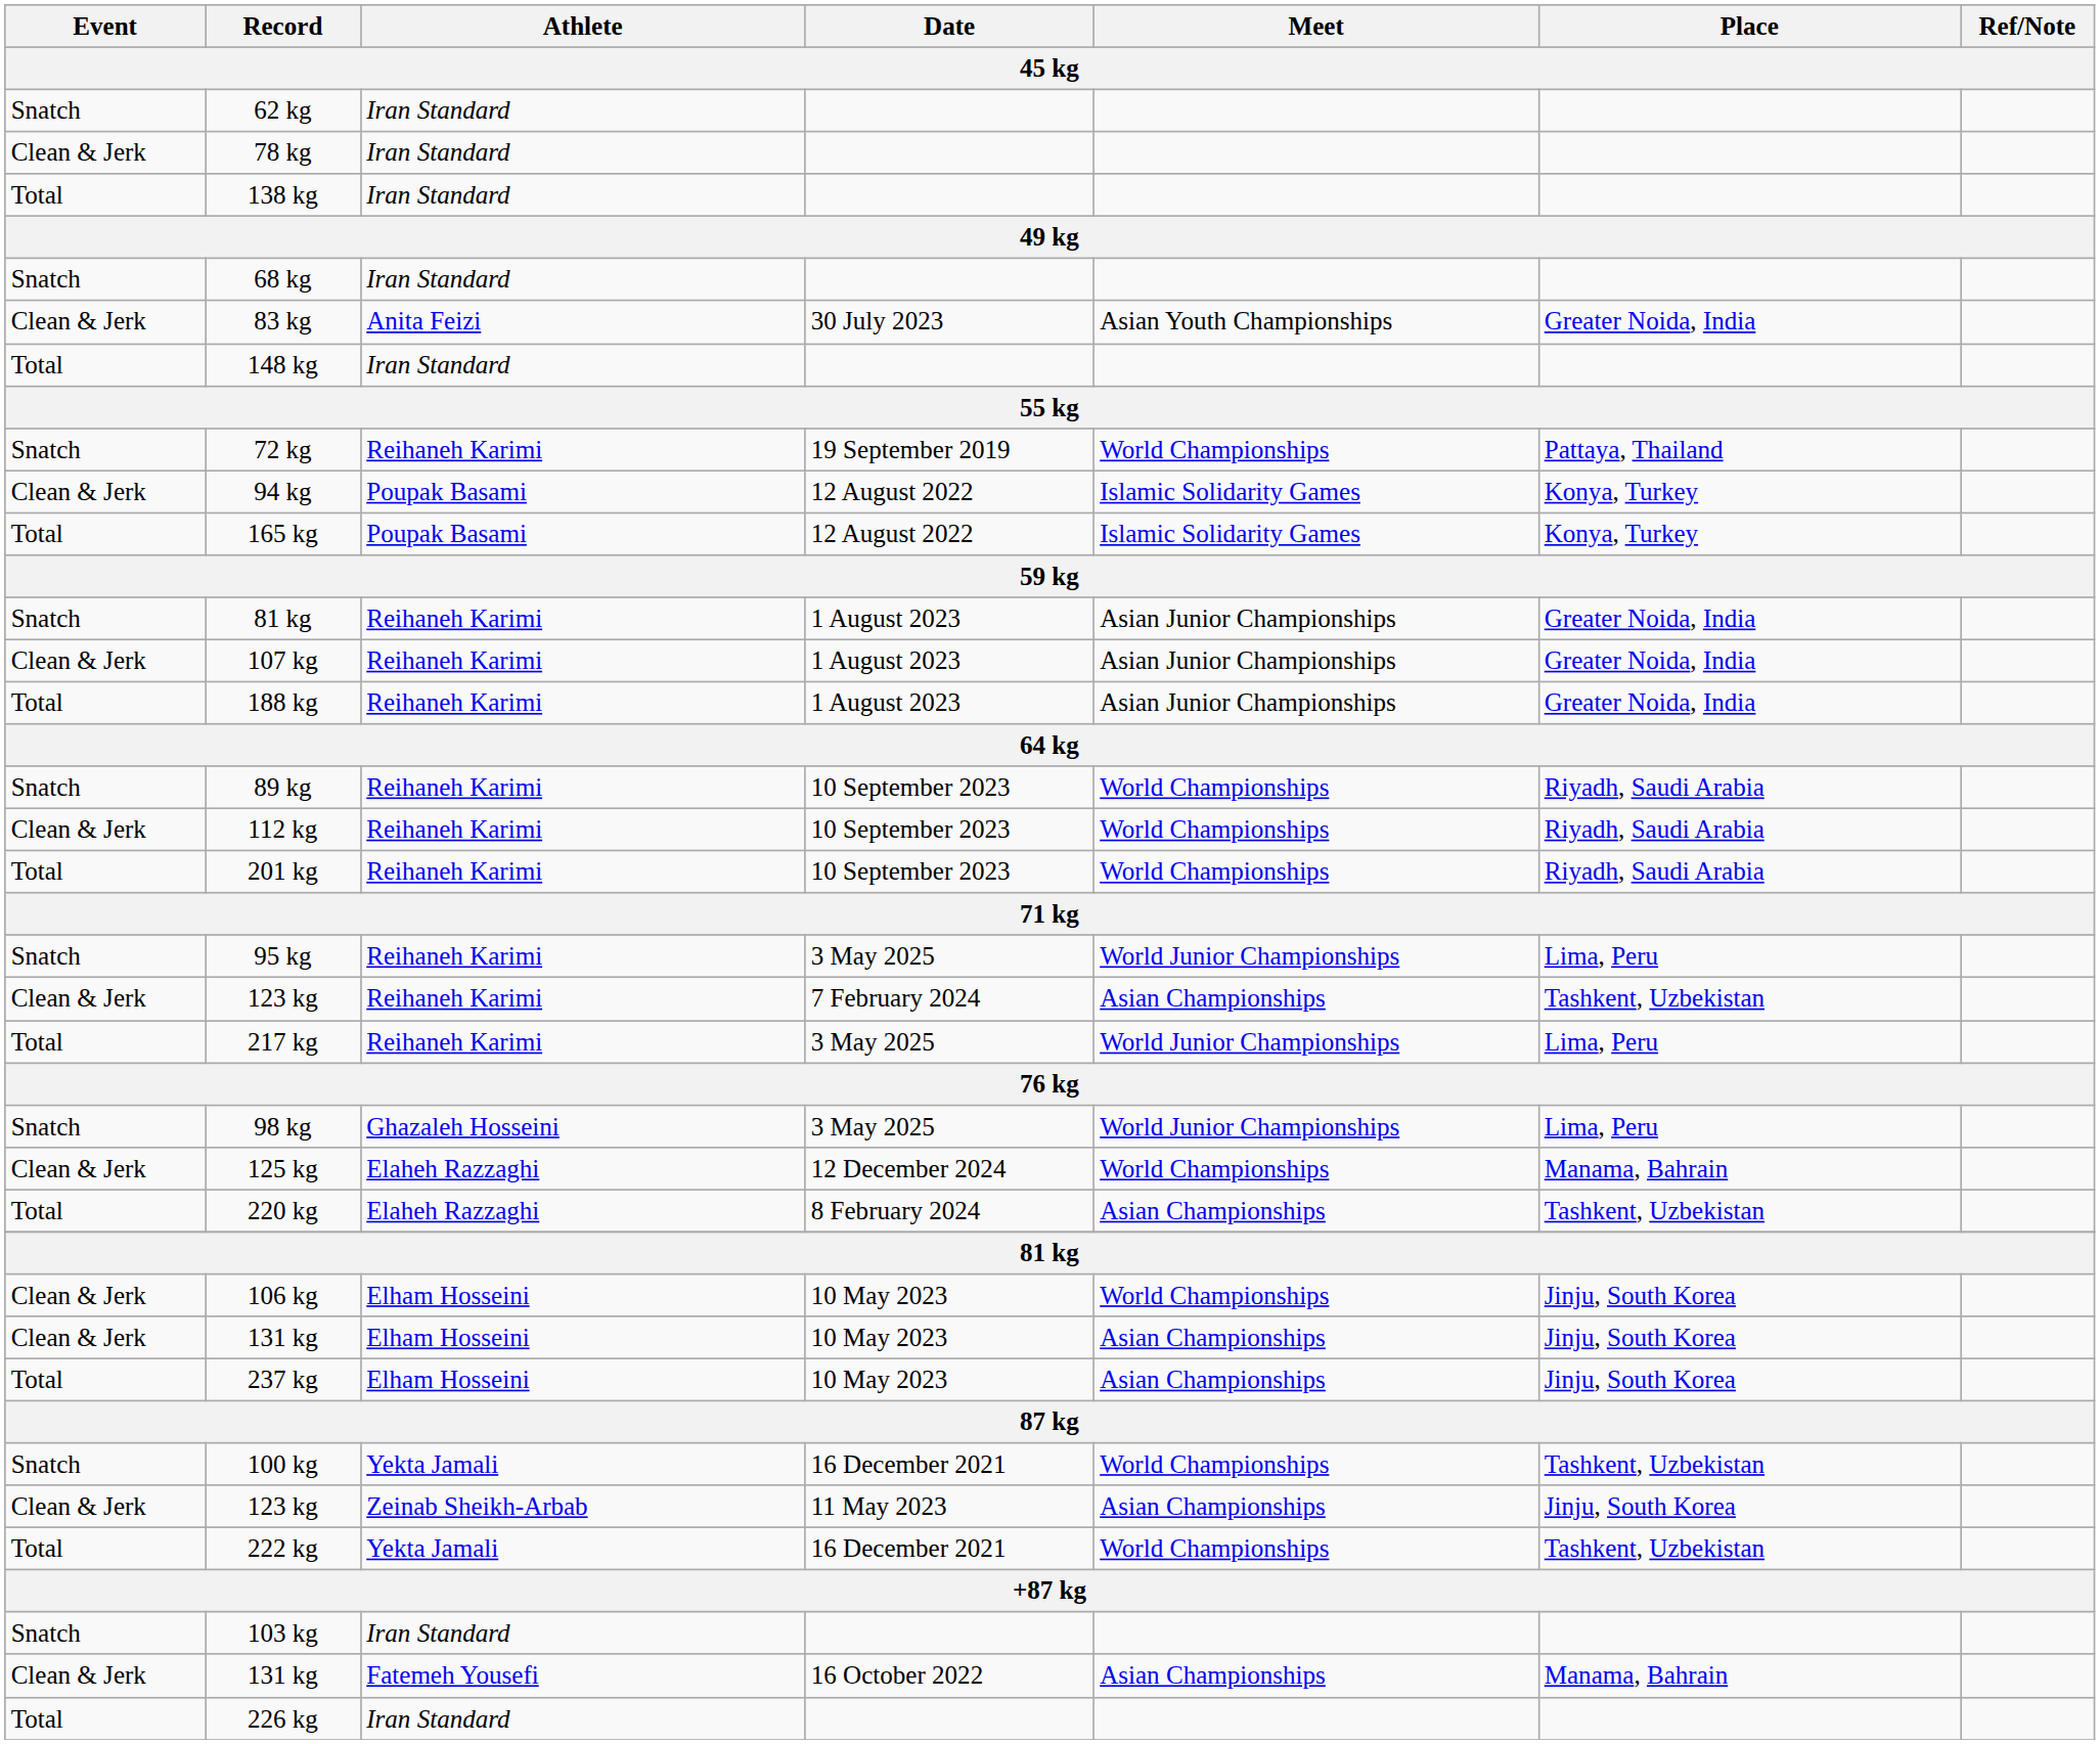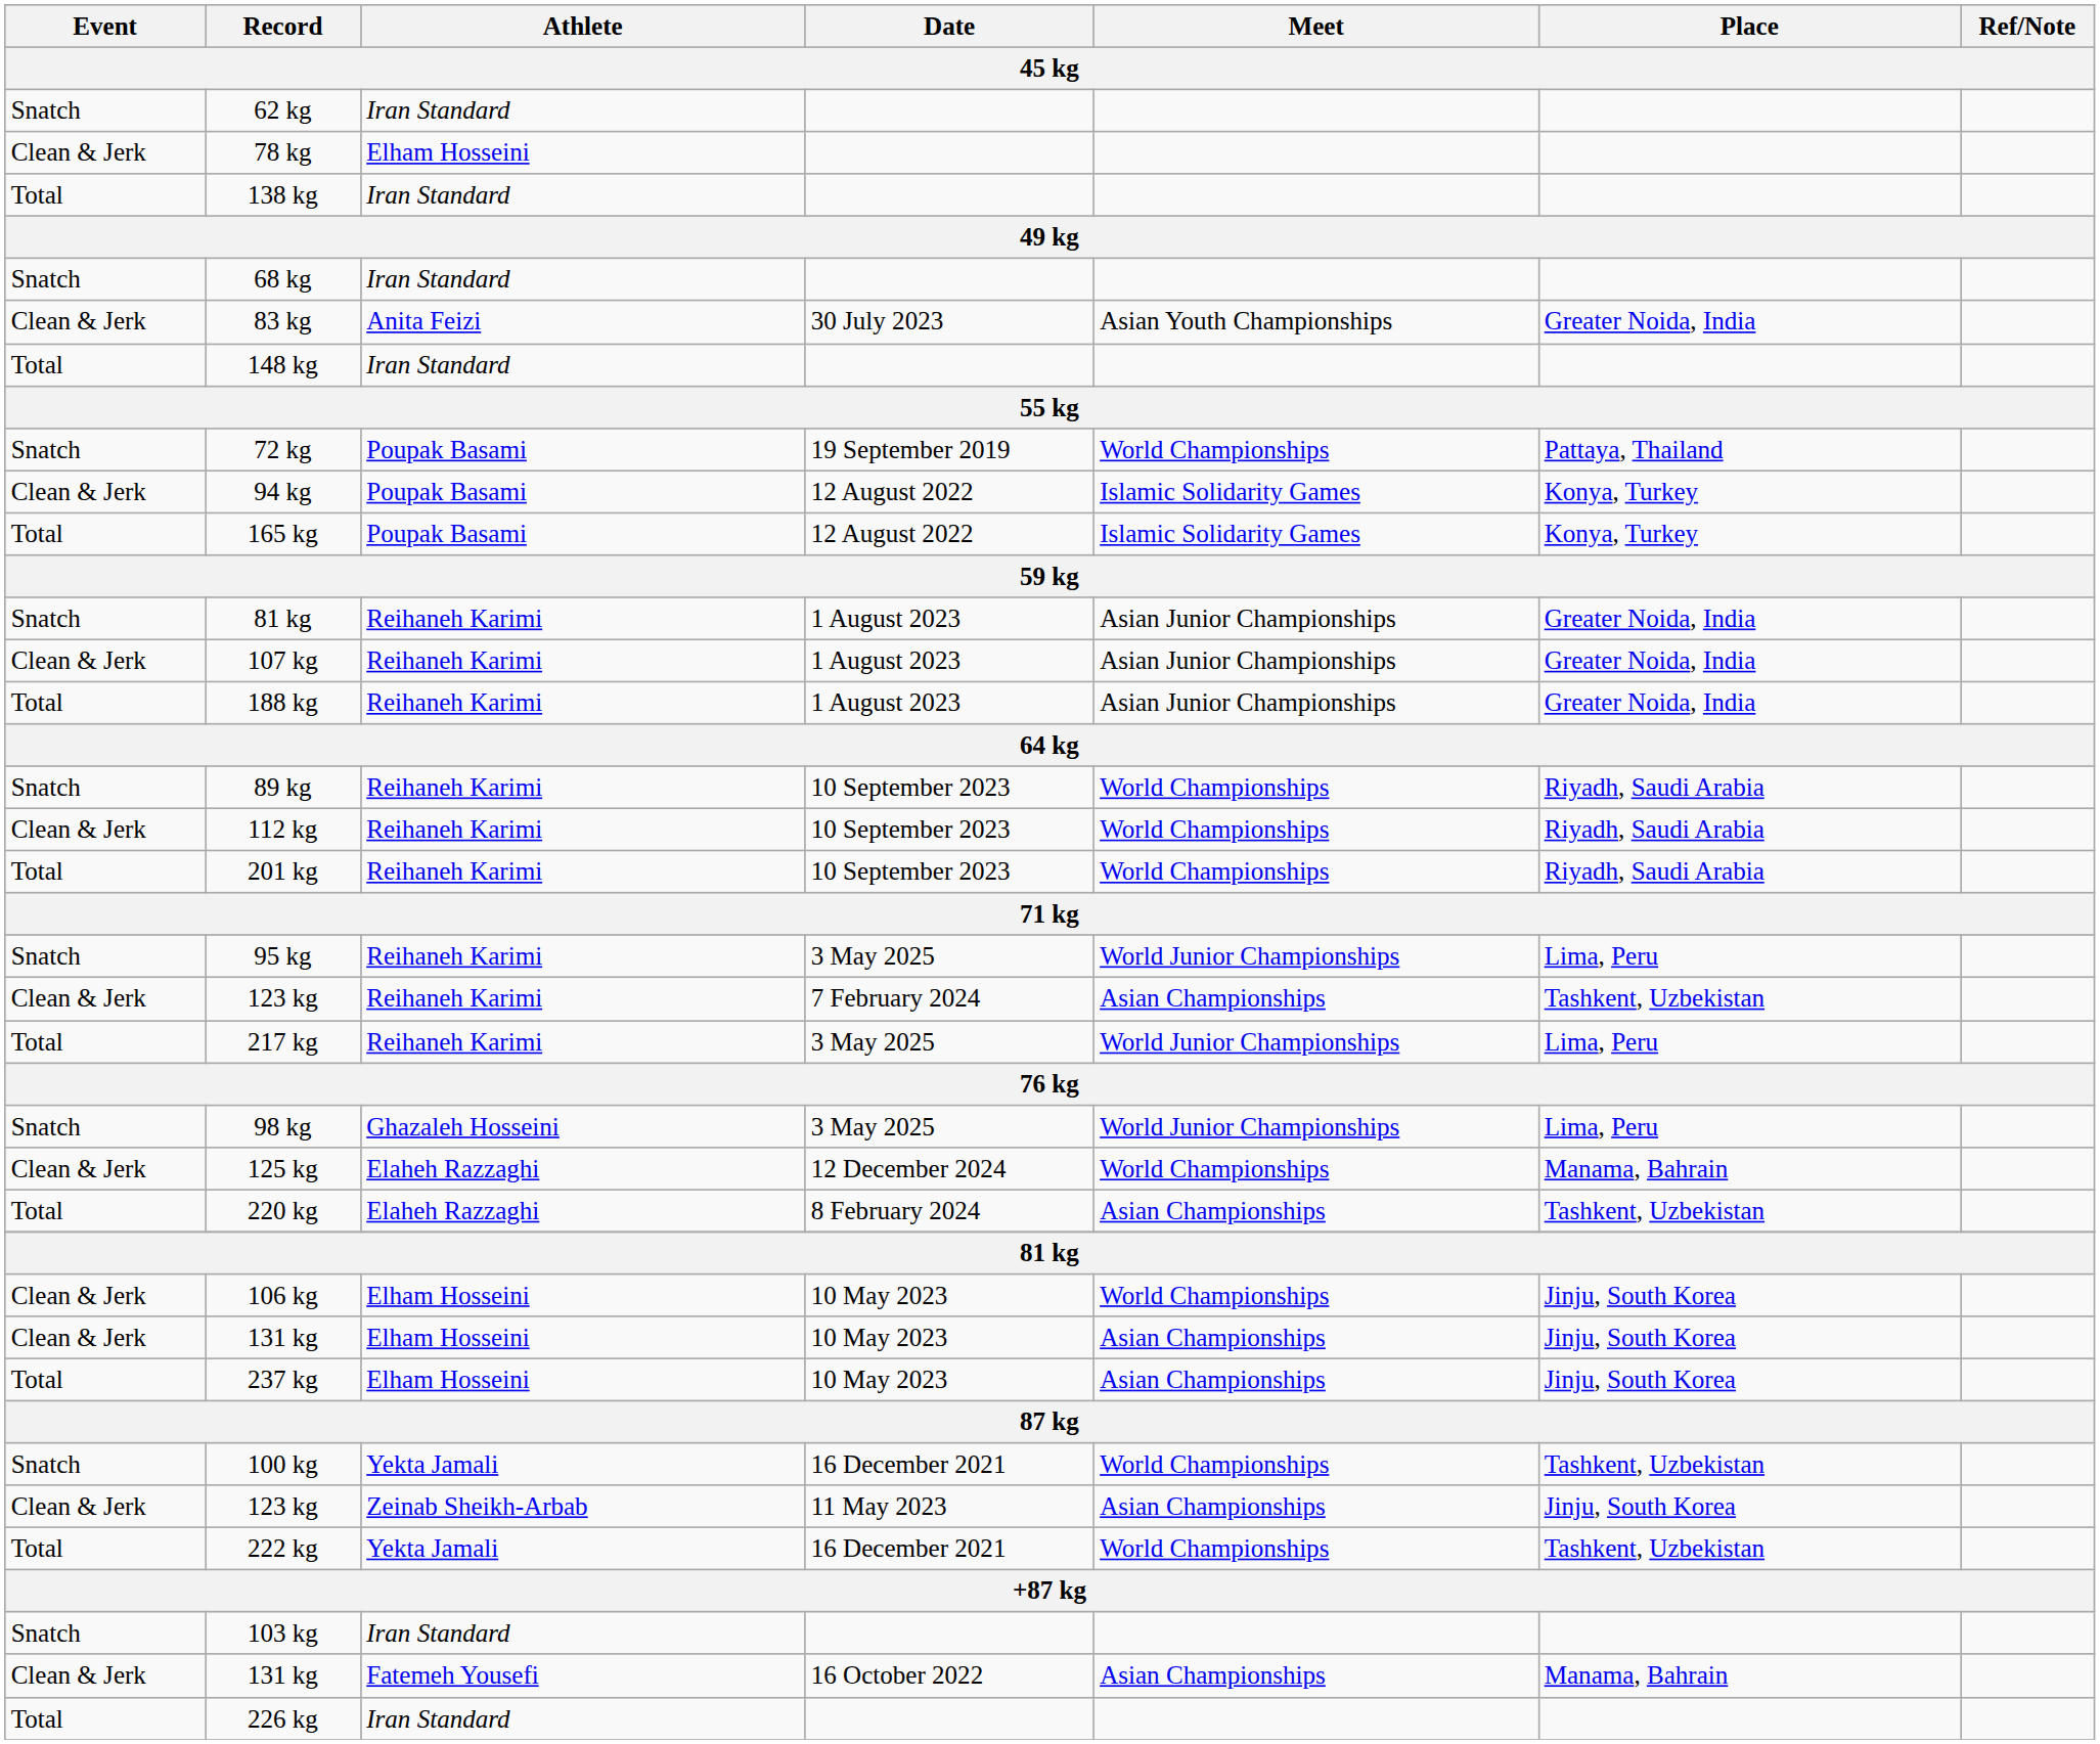78 kg | Athlete: Iran Standard -> Elham Hosseini
72 kg | Athlete: Reihaneh Karimi -> Poupak Basami
